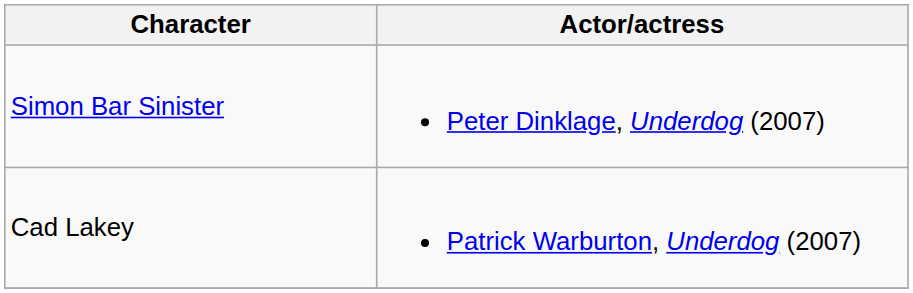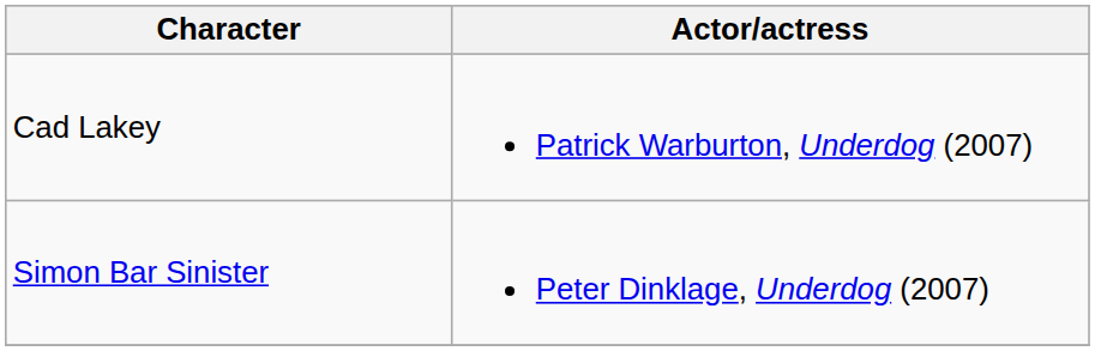rows swapped: Simon Bar Sinister <-> Cad Lakey
